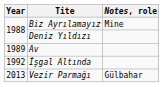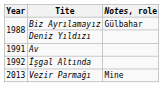Biz Ayrılamayız | Notes, role: Mine -> Gülbahar
Av | Year: 1989 -> 1991
Vezir Parmağı | Notes, role: Gülbahar -> Mine
